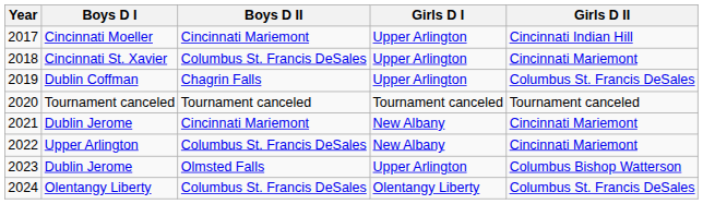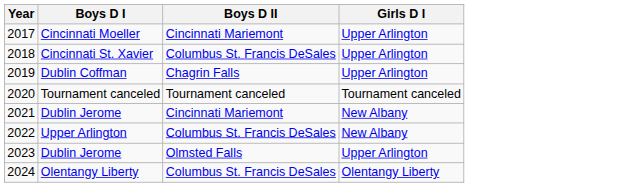- column: Girls D II | Cincinnati Indian Hill | Cincinnati Mariemont | Columbus St. Francis DeSales | Tournament canceled | Cincinnati Mariemont | Cincinnati Mariemont | Columbus Bishop Watterson | Columbus St. Francis DeSales
